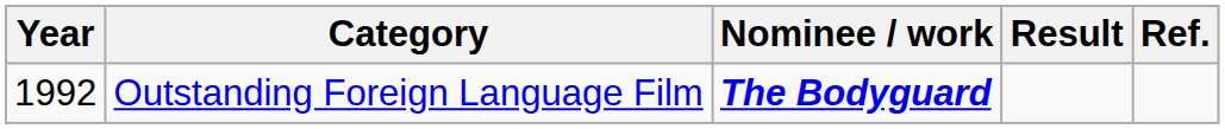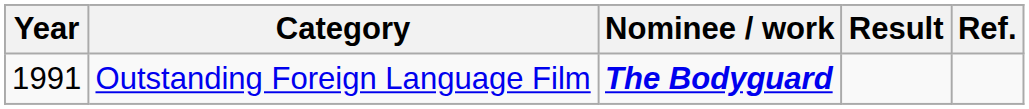Outstanding Foreign Language Film | Year: 1992 -> 1991
